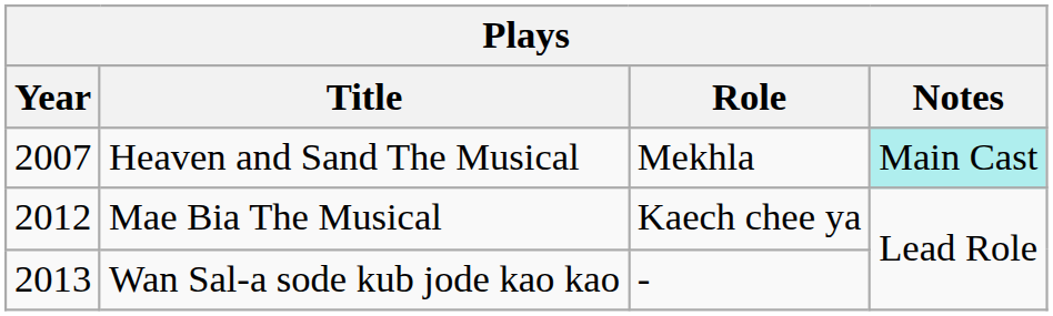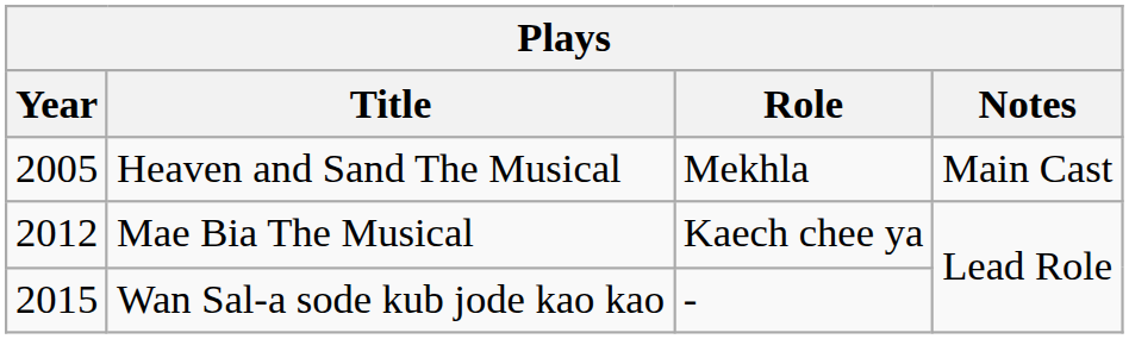Heaven and Sand The Musical | Year: 2007 -> 2005
Heaven and Sand The Musical | Notes: paleturquoise background -> no background
Wan Sal-a sode kub jode kao kao | Year: 2013 -> 2015
